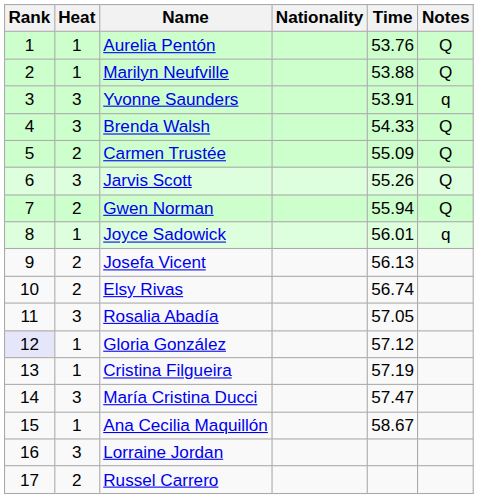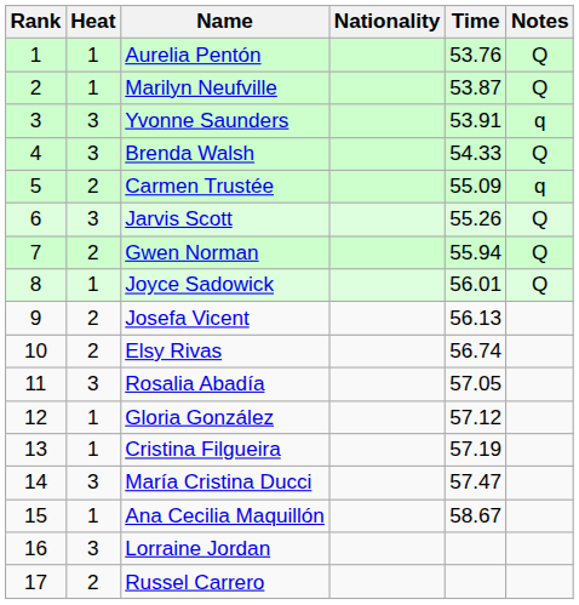Marilyn Neufville | Time: 53.88 -> 53.87
Carmen Trustée | Notes: Q -> q
Joyce Sadowick | Notes: q -> Q
Gloria González | Rank: lavender background -> no background
